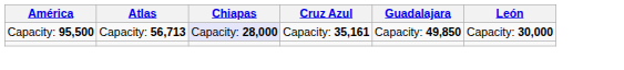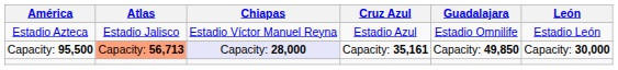+ row: Estadio Azteca | Estadio Jalisco | Estadio Víctor Manuel Reyna | Estadio Azul | Estadio Omnilife | Estadio León
Capacity: 95,500 | Atlas: no background -> lightsalmon background
